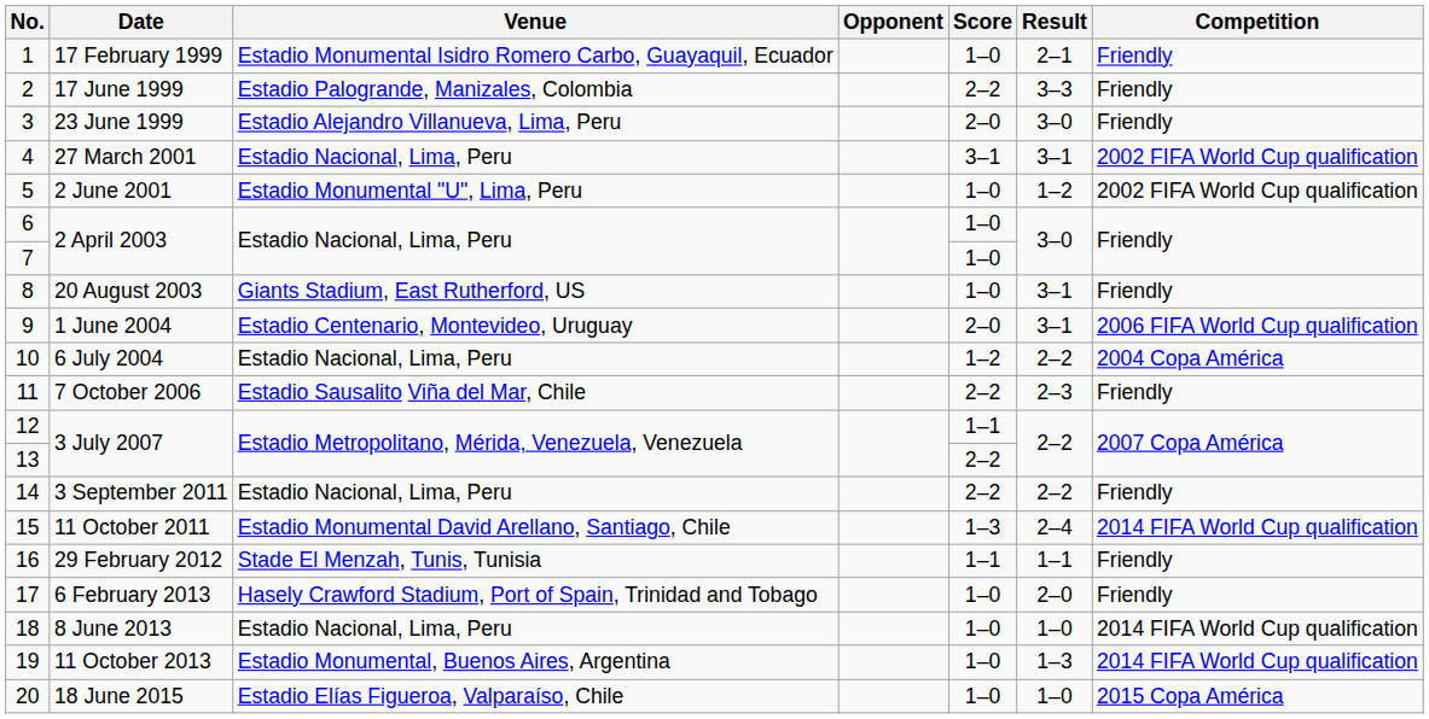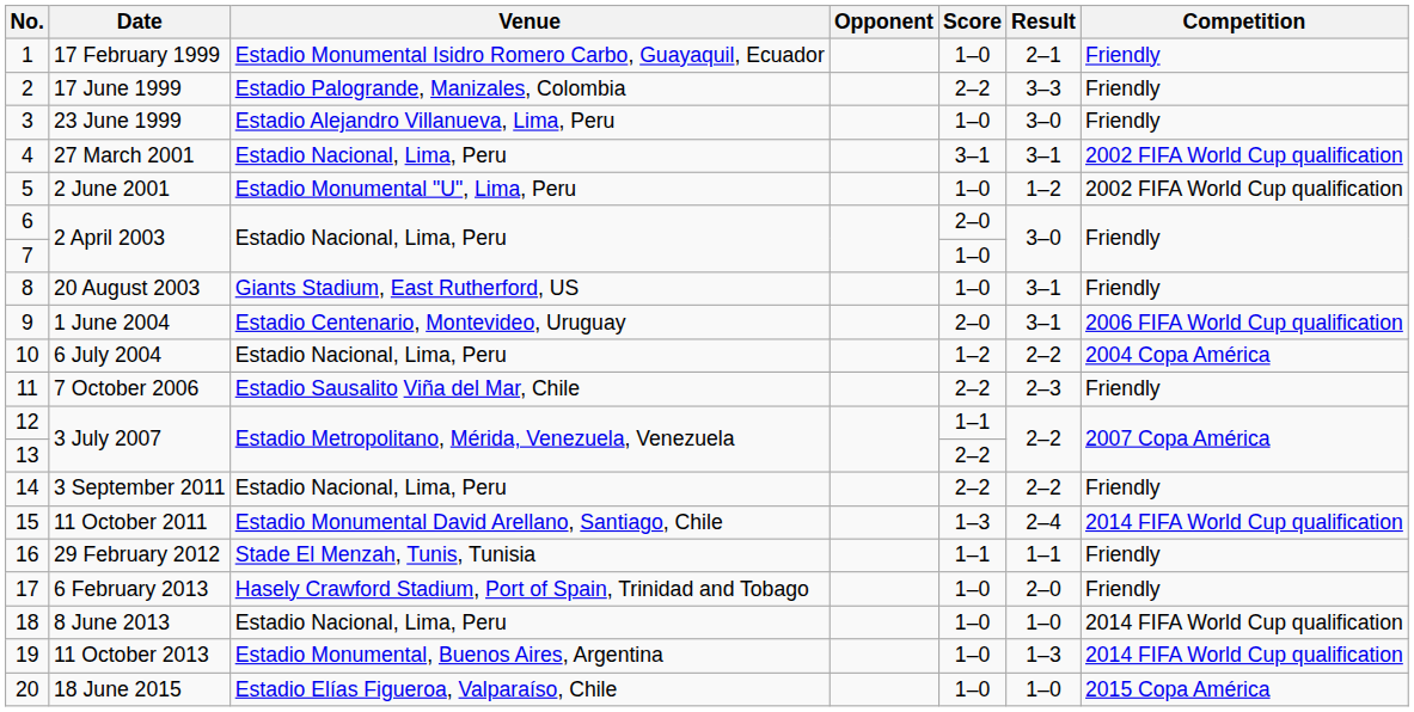23 June 1999 | Score: 2–0 -> 1–0
6 / 2 April 2003 | Score: 1–0 -> 2–0
